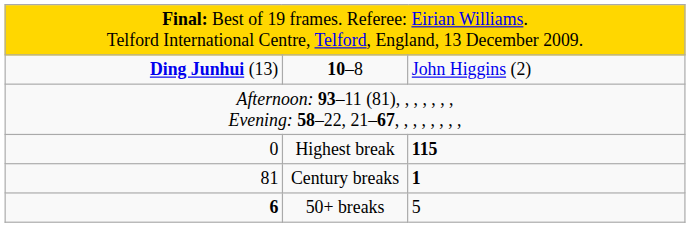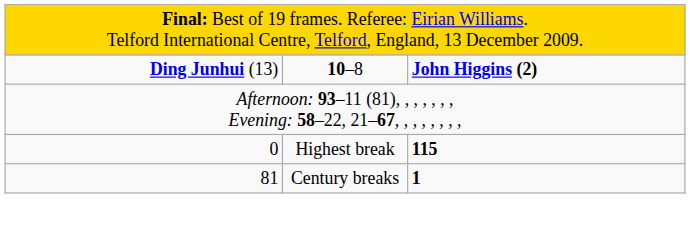10–8 | column 3: normal -> bold
- row: 6 | 50+ breaks | 5
